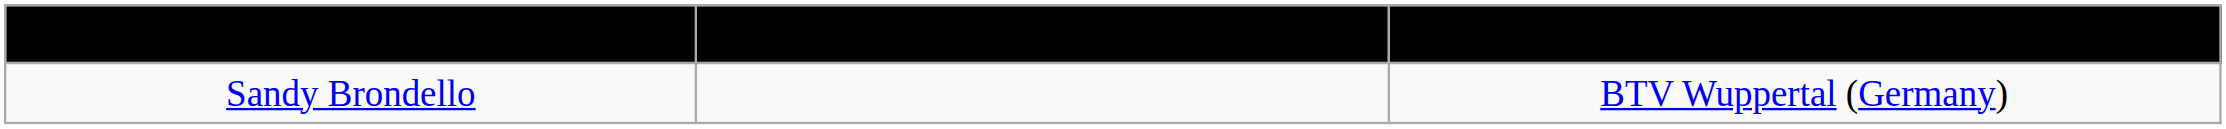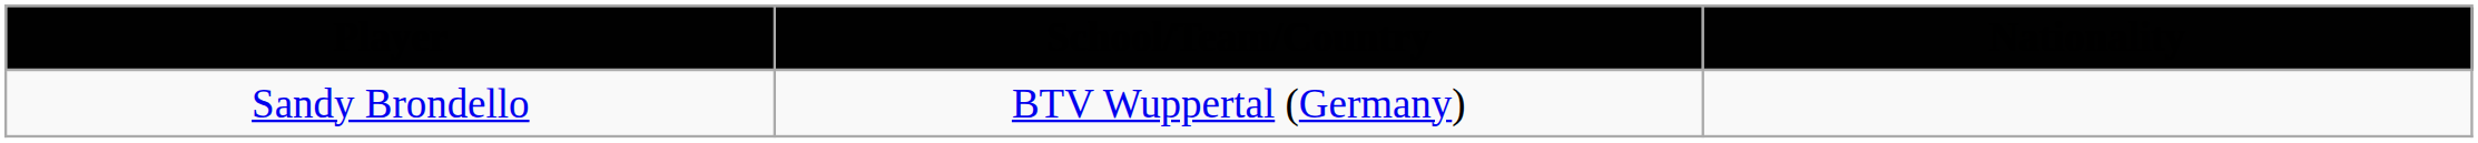columns swapped: Nationality <-> School/Team/Country
